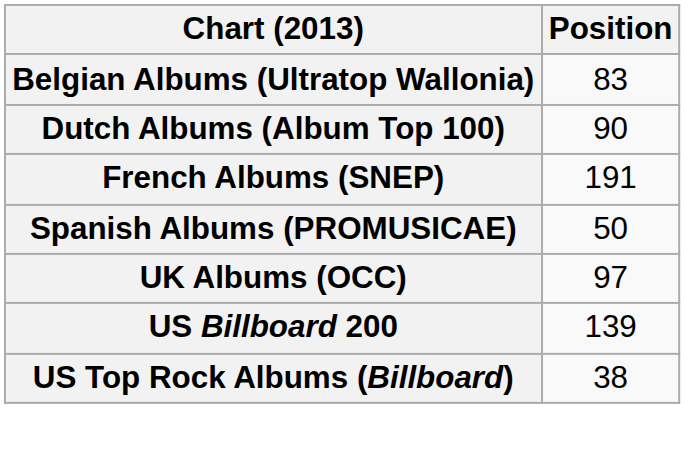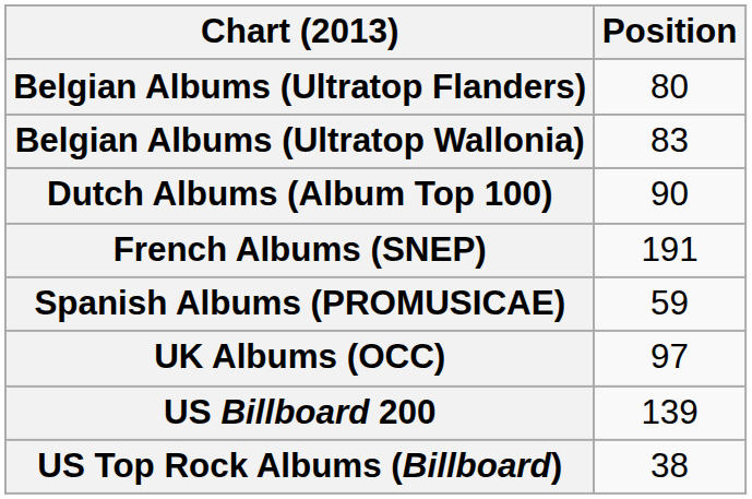+ row: Belgian Albums (Ultratop Flanders) | 80
Spanish Albums (PROMUSICAE) | Position: 50 -> 59
